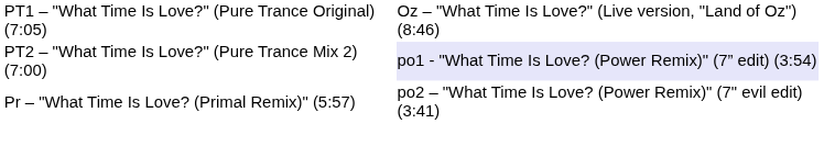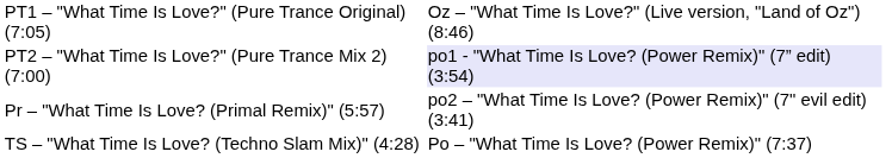+ row: TS – "What Time Is Love? (Techno Slam Mix)" (4:28) | Po – "What Time Is Love? (Power Remix)" (7:37)
